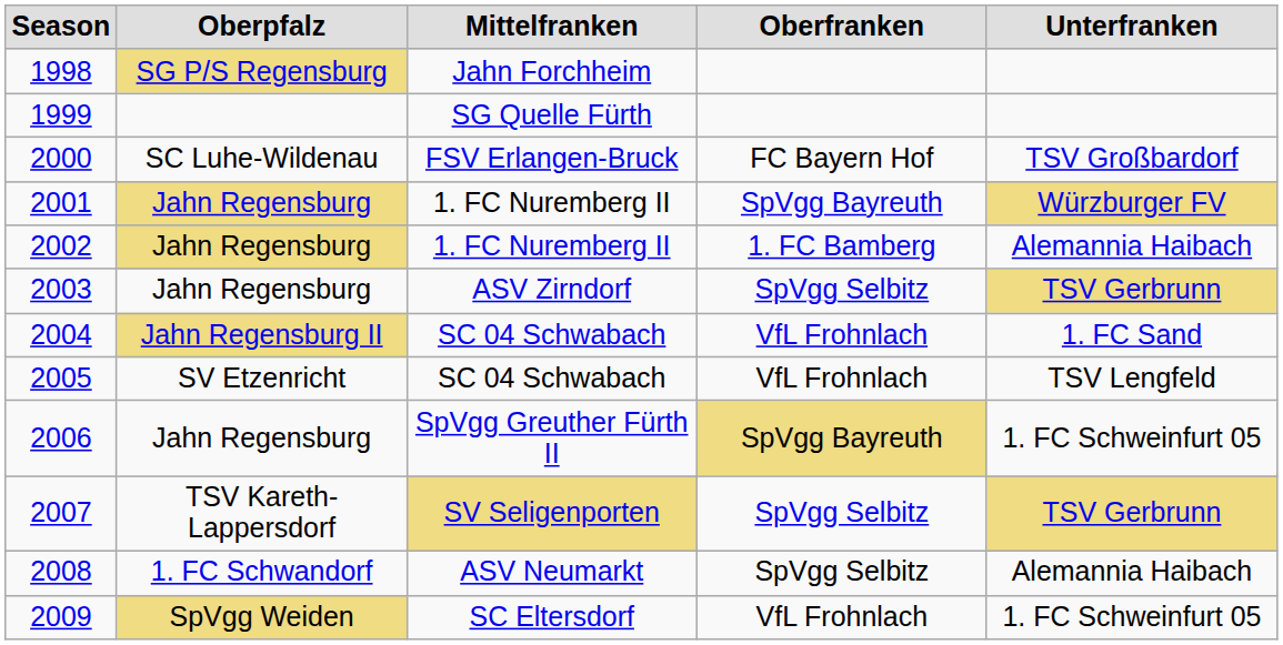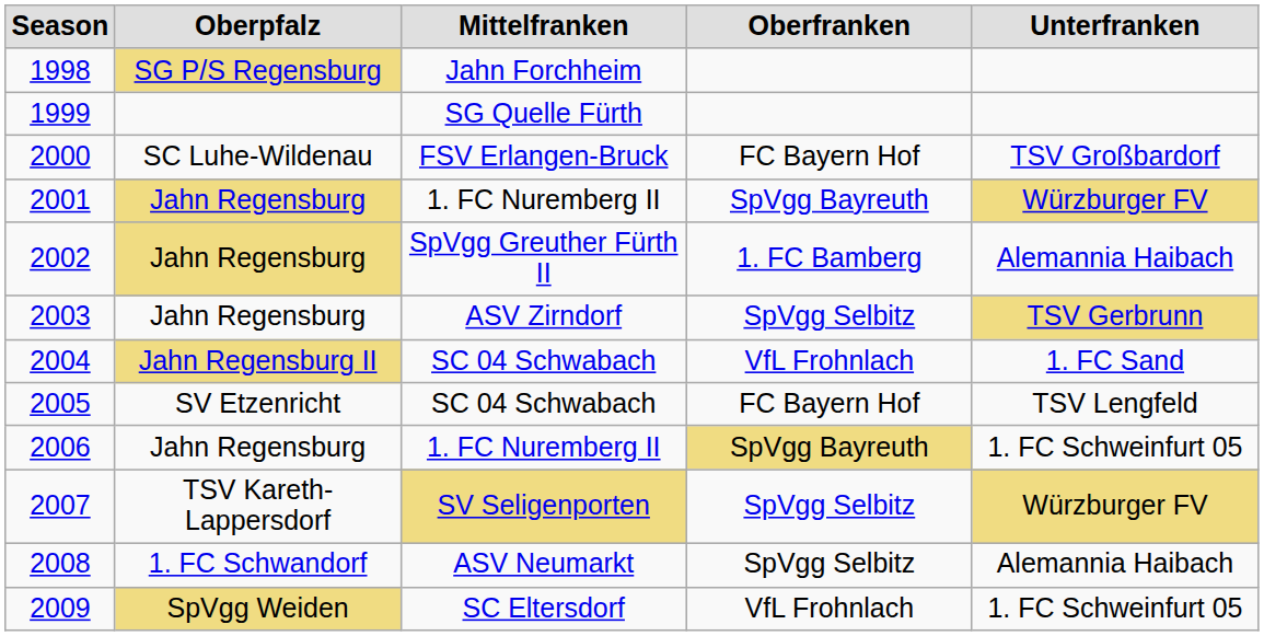2002 | Mittelfranken: 1. FC Nuremberg II -> SpVgg Greuther Fürth II
2005 | Oberfranken: VfL Frohnlach -> FC Bayern Hof
2006 | Mittelfranken: SpVgg Greuther Fürth II -> 1. FC Nuremberg II
2007 | Unterfranken: TSV Gerbrunn -> Würzburger FV
